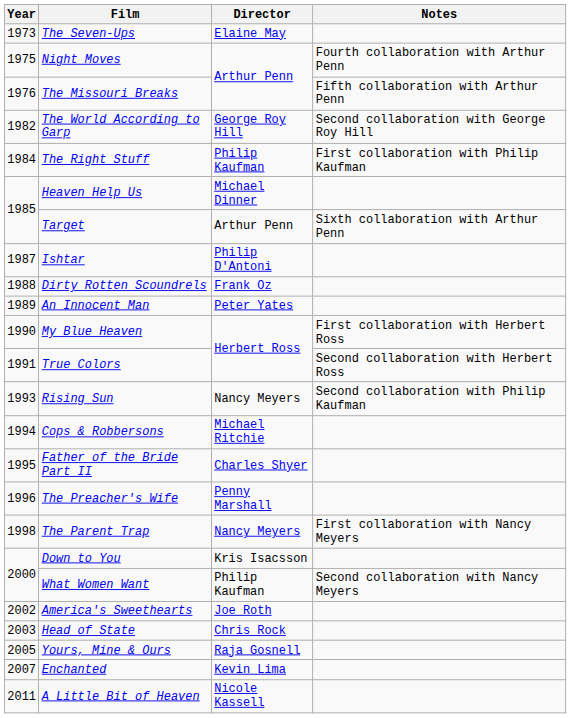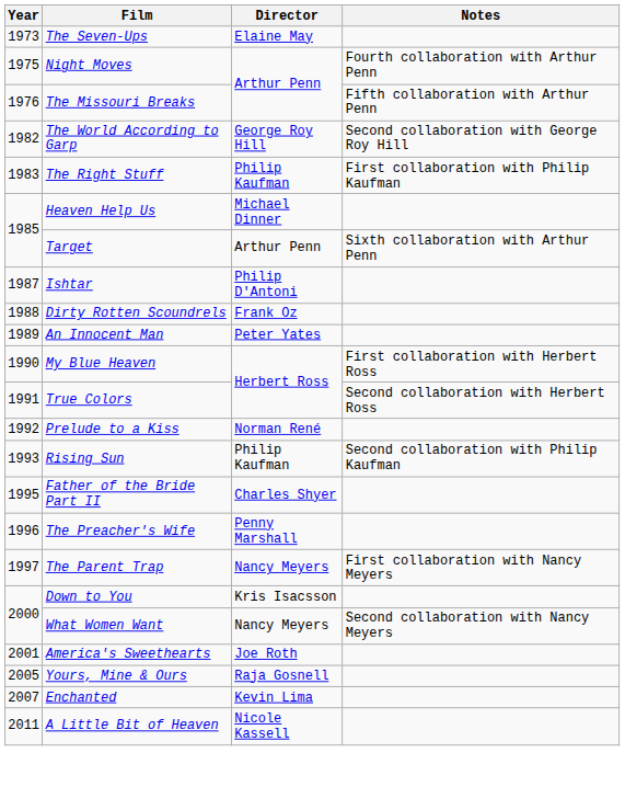The Right Stuff | Year: 1984 -> 1983
+ row: 1992 | Prelude to a Kiss | Norman René
Rising Sun | Director: Nancy Meyers -> Philip Kaufman
- row: 1994 | Cops & Robbersons | Michael Ritchie
The Parent Trap | Year: 1998 -> 1997
What Women Want | Director: Philip Kaufman -> Nancy Meyers
America's Sweethearts | Year: 2002 -> 2001
- row: 2003 | Head of State | Chris Rock
